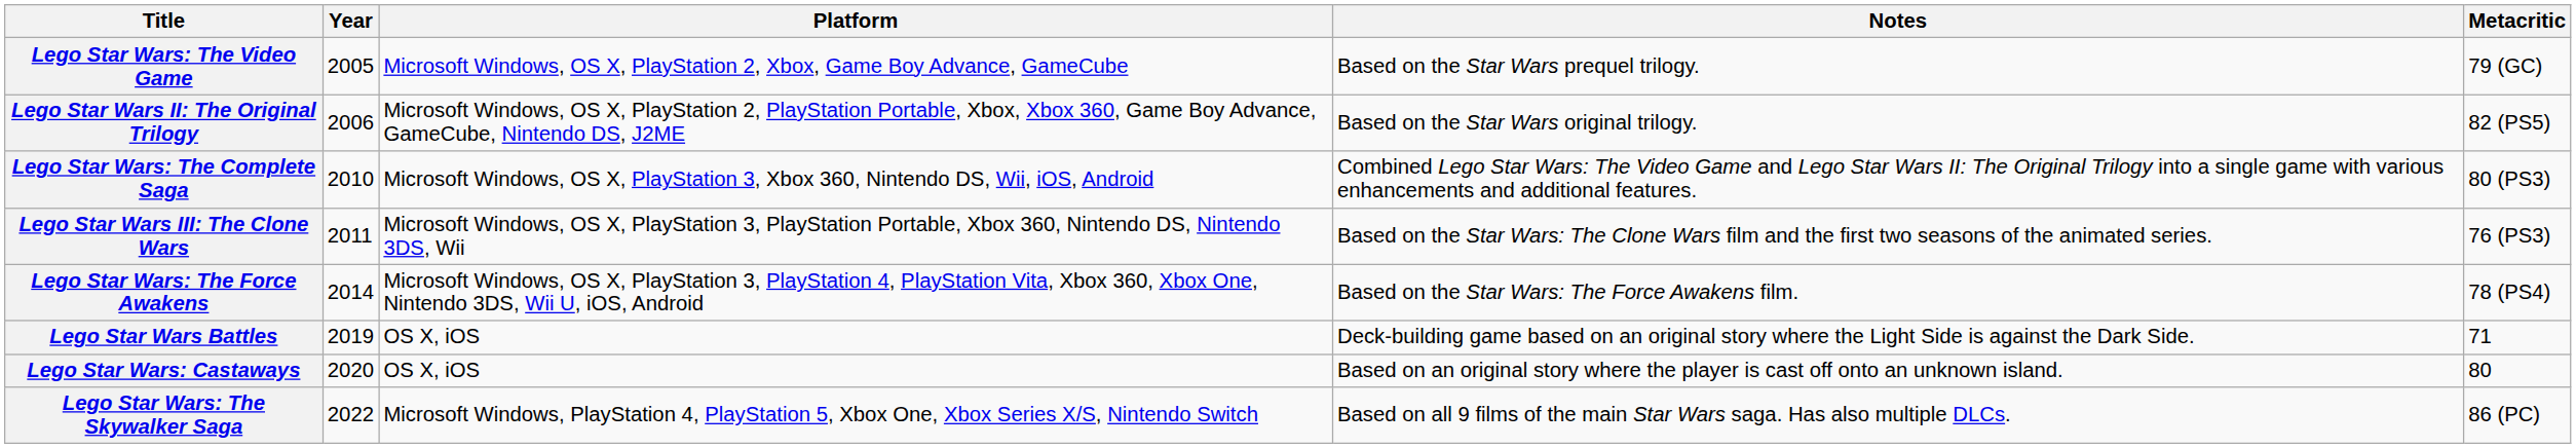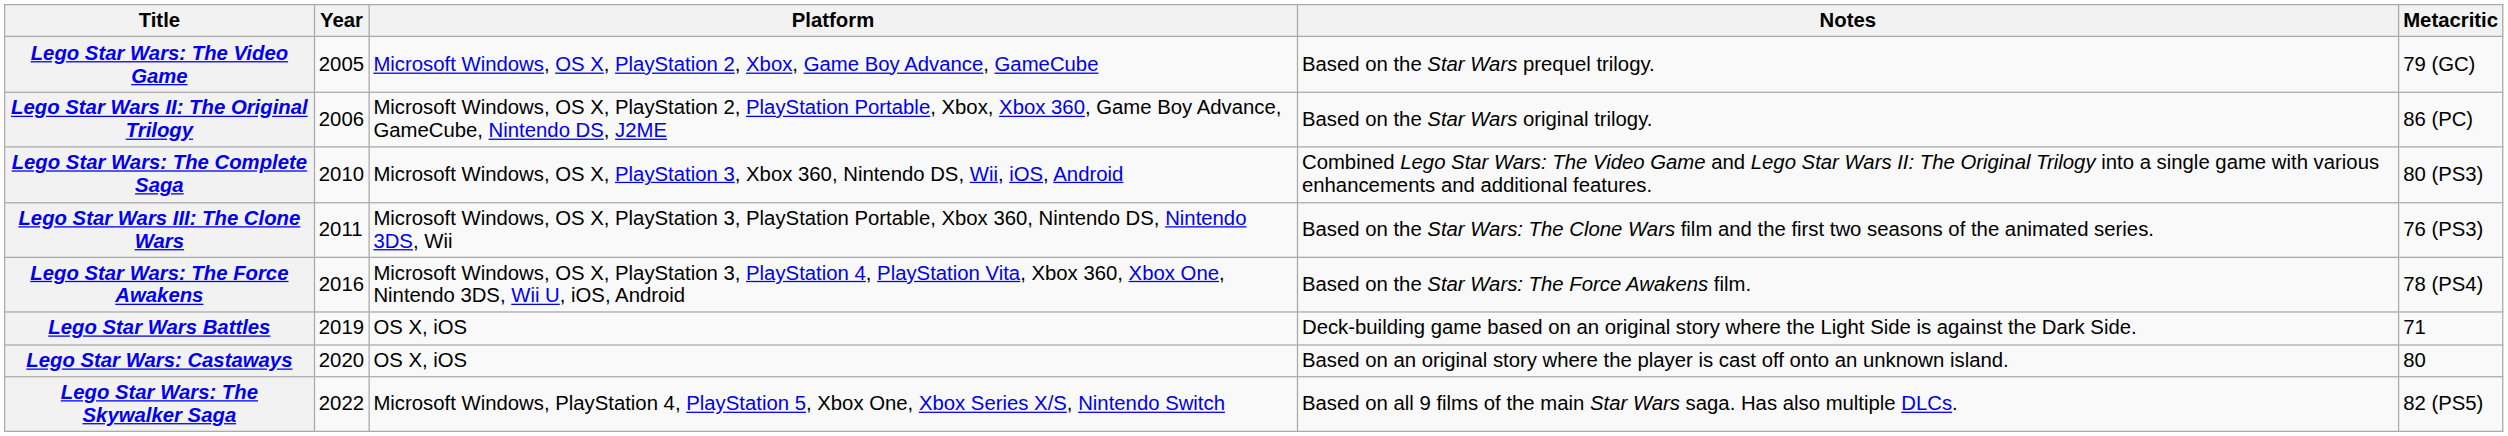Lego Star Wars II: The Original Trilogy | Metacritic: 82 (PS5) -> 86 (PC)
Lego Star Wars: The Force Awakens | Year: 2014 -> 2016
Lego Star Wars: The Skywalker Saga | Metacritic: 86 (PC) -> 82 (PS5)
